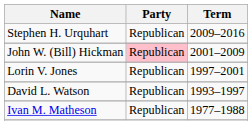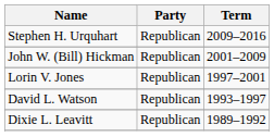John W. (Bill) Hickman | Party: pink background -> no background
+ row: Dixie L. Leavitt | Republican | 1989–1992
- row: Ivan M. Matheson | Republican | 1977–1988
